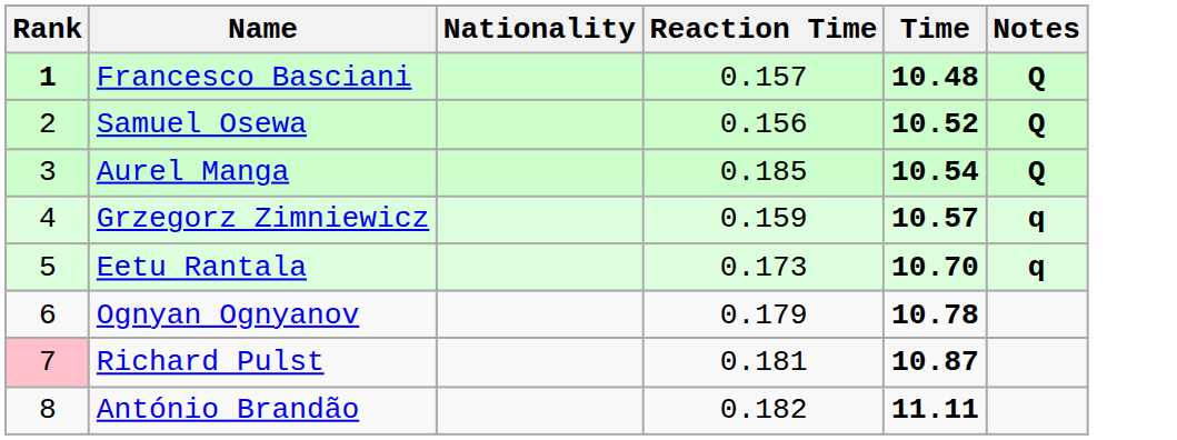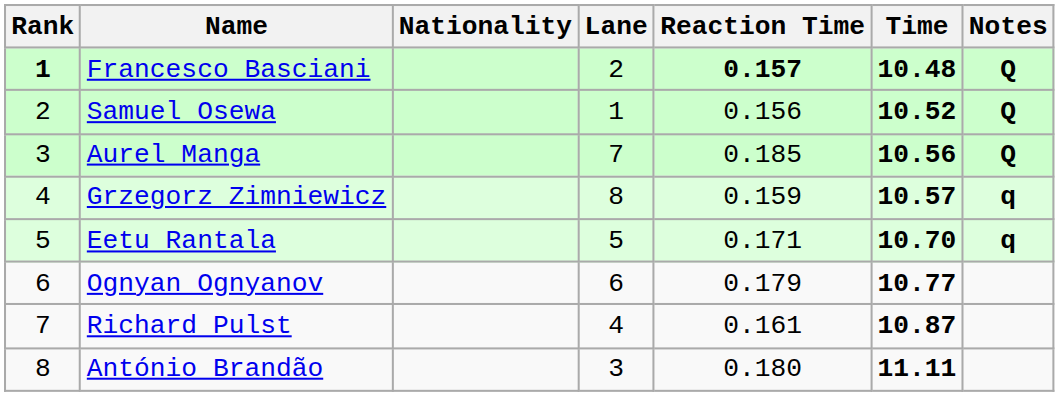+ column: Lane | 2 | 1 | 7 | 8 | 5 | 6 | 4 | 3
Francesco Basciani | Reaction Time: normal -> bold
Aurel Manga | Time: 10.54 -> 10.56
Eetu Rantala | Reaction Time: 0.173 -> 0.171
Ognyan Ognyanov | Time: 10.78 -> 10.77
Richard Pulst | Rank: pink background -> no background
Richard Pulst | Reaction Time: 0.181 -> 0.161
António Brandão | Reaction Time: 0.182 -> 0.180
